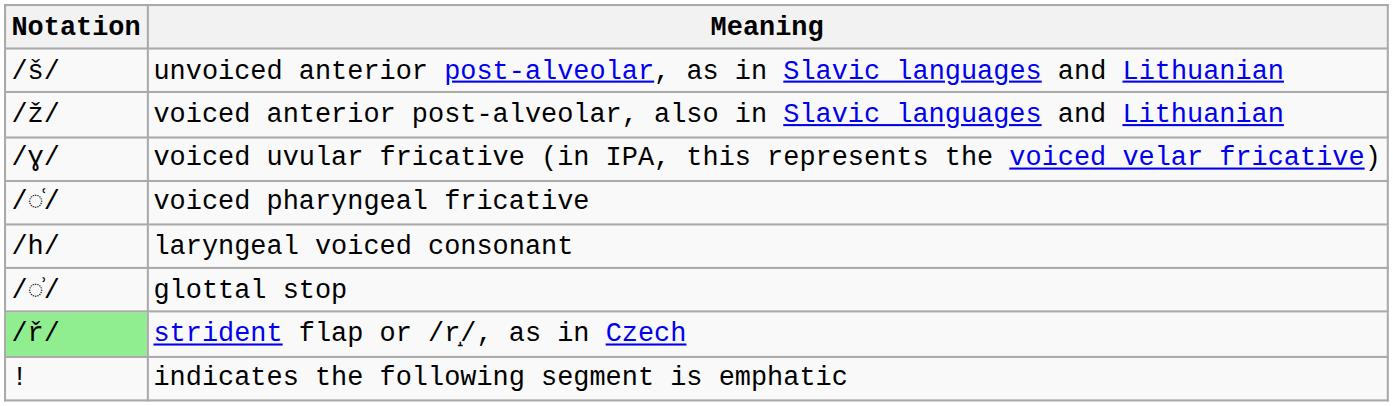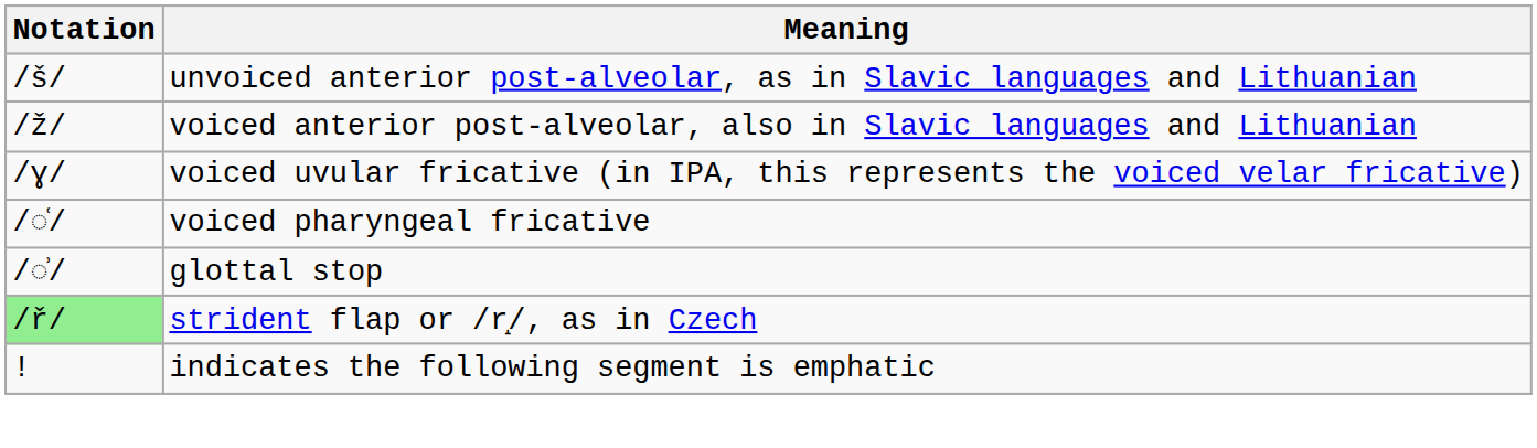- row: /h/ | laryngeal voiced consonant
